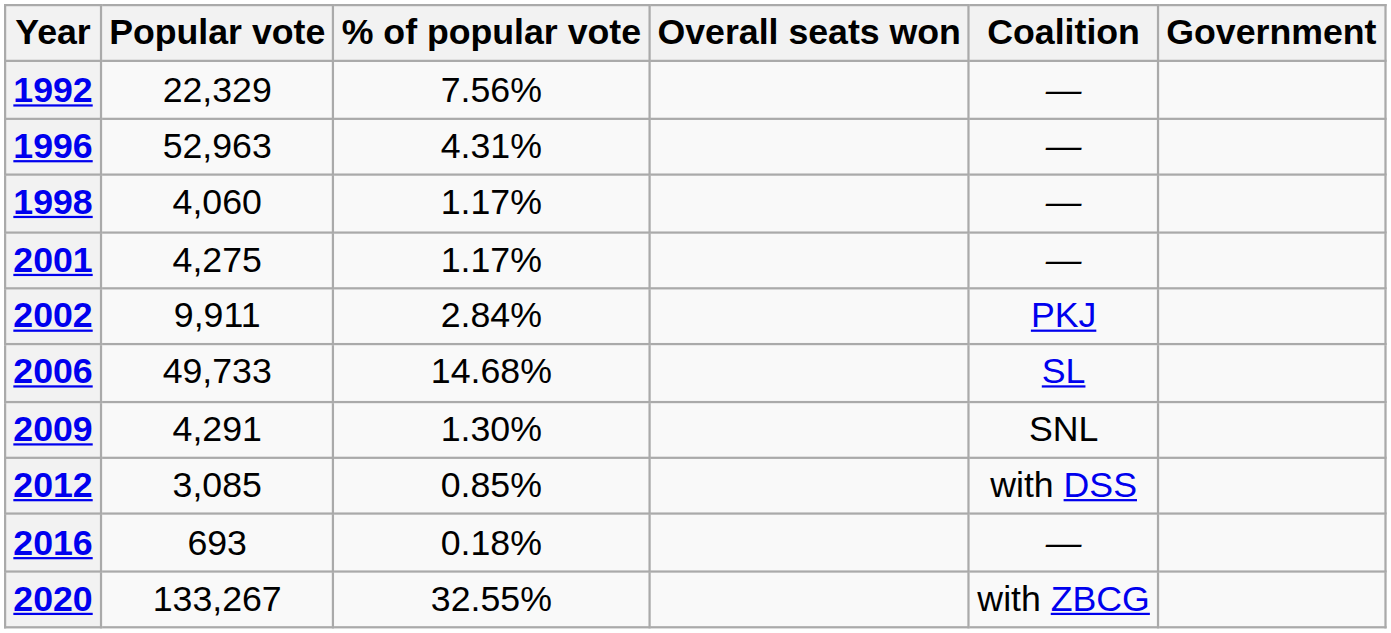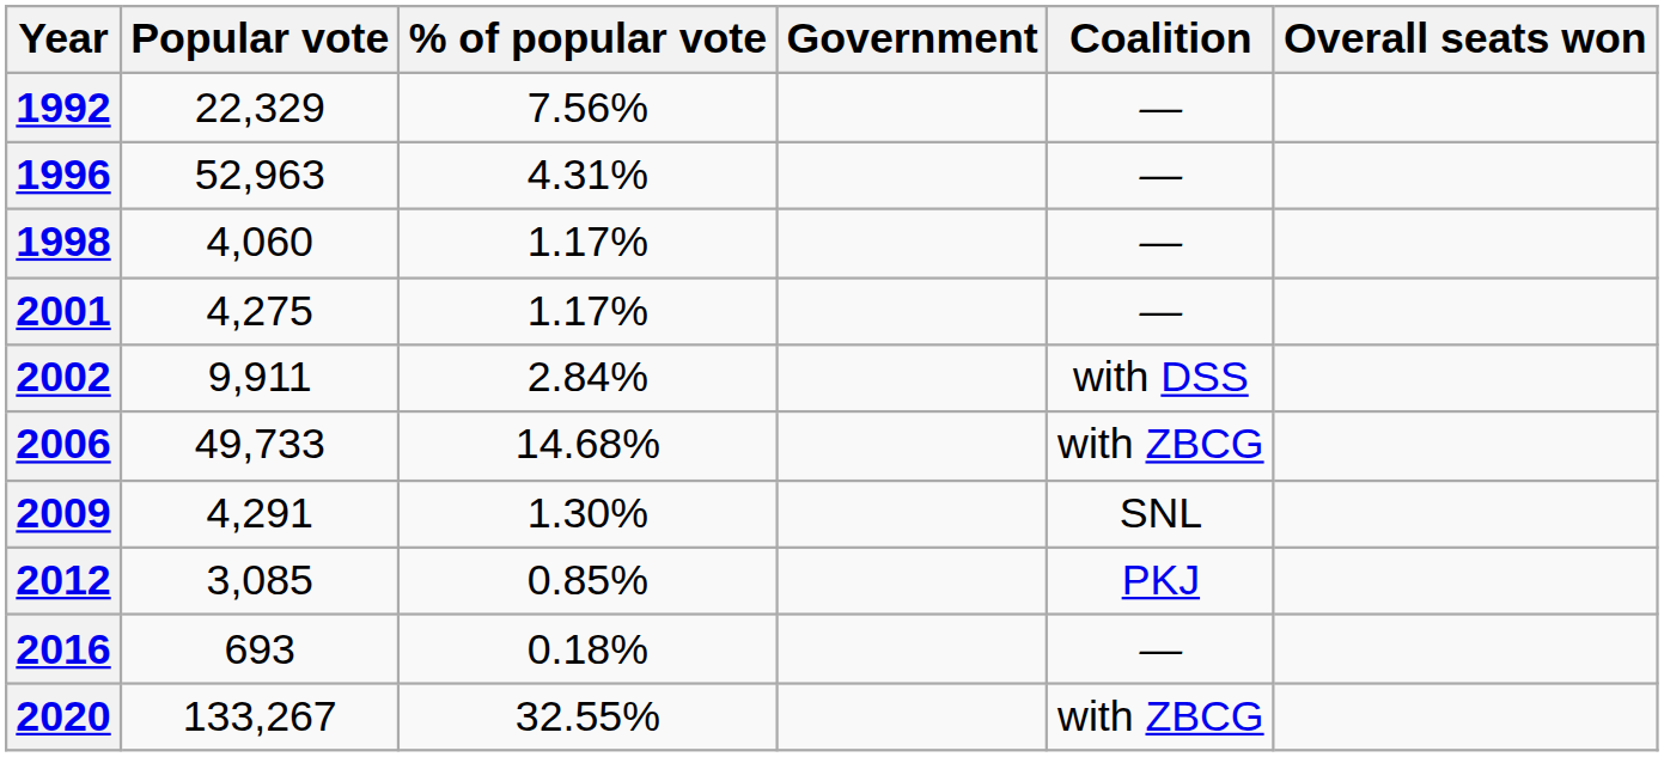columns swapped: Overall seats won <-> Government
2002 | Coalition: PKJ -> with DSS
2006 | Coalition: SL -> with ZBCG
2012 | Coalition: with DSS -> PKJ
